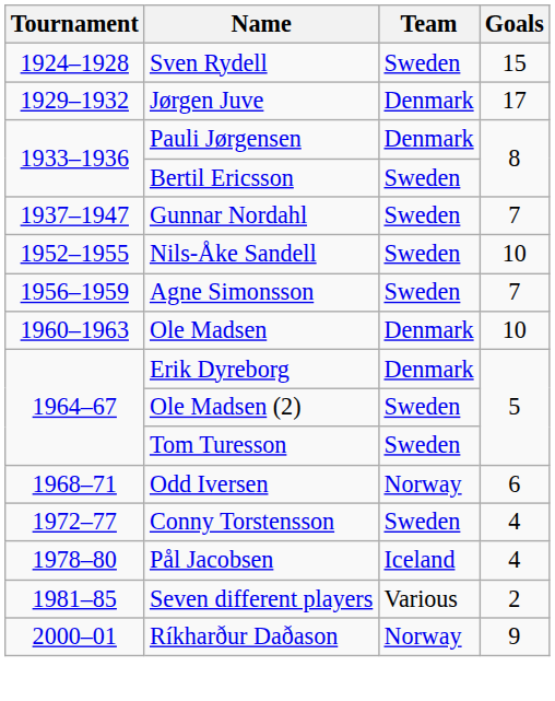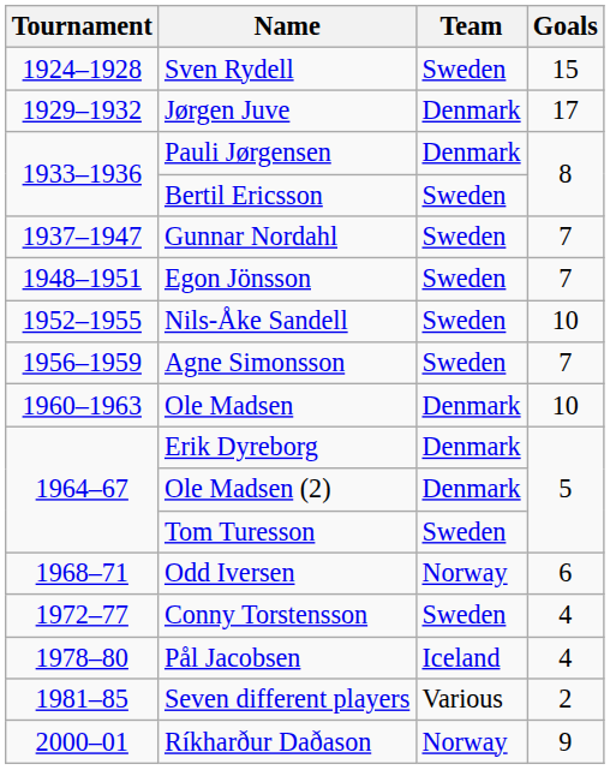+ row: 1948–1951 | Egon Jönsson | Sweden | 7
Ole Madsen (2) | Team: Sweden -> Denmark
